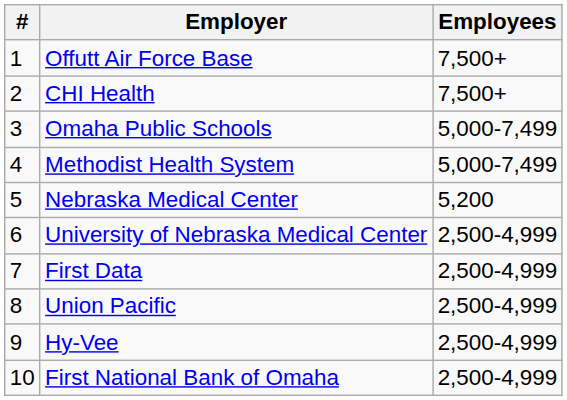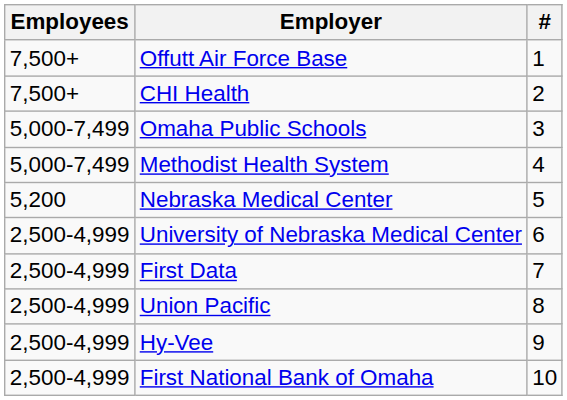columns swapped: # <-> Employees
